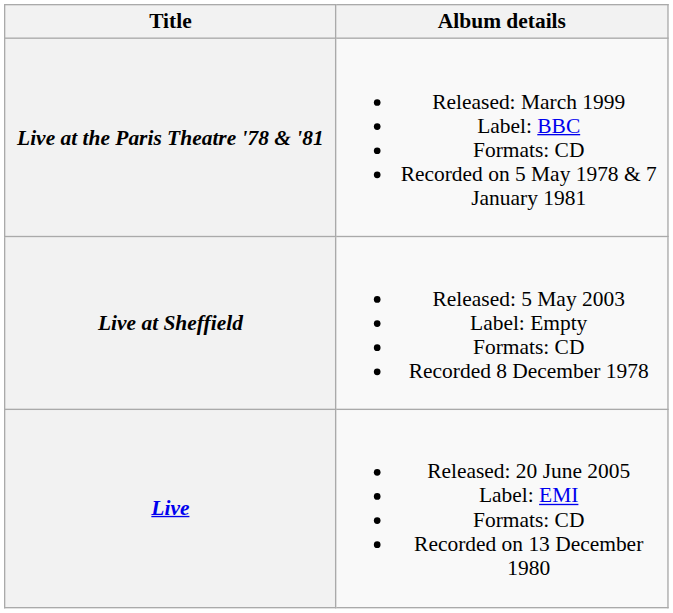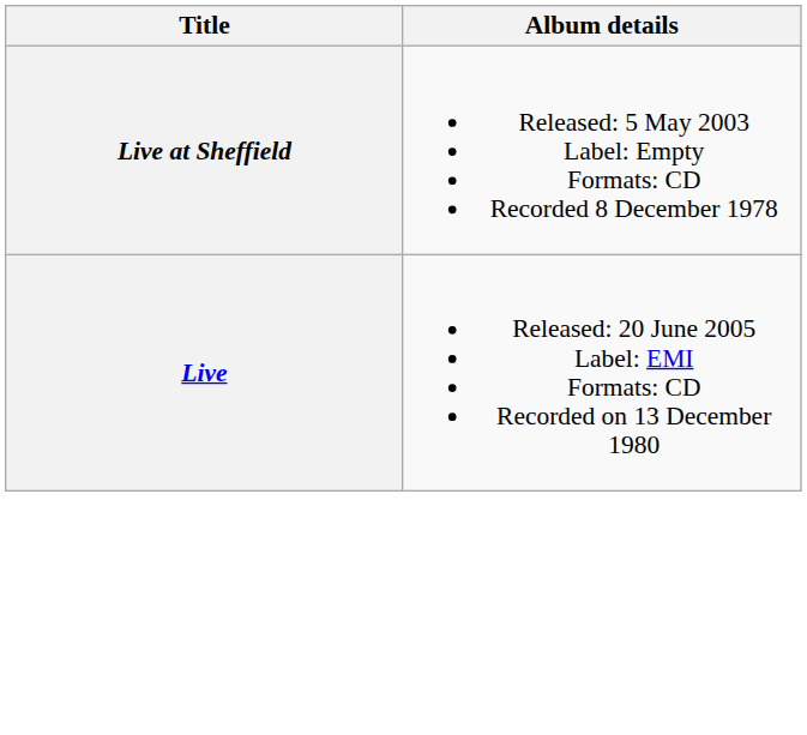- row: Live at the Paris Theatre '78 & '81 | Released: March 1999 Label: BBC Formats: CD Recorded on 5 May 1978 & 7 January 1981
